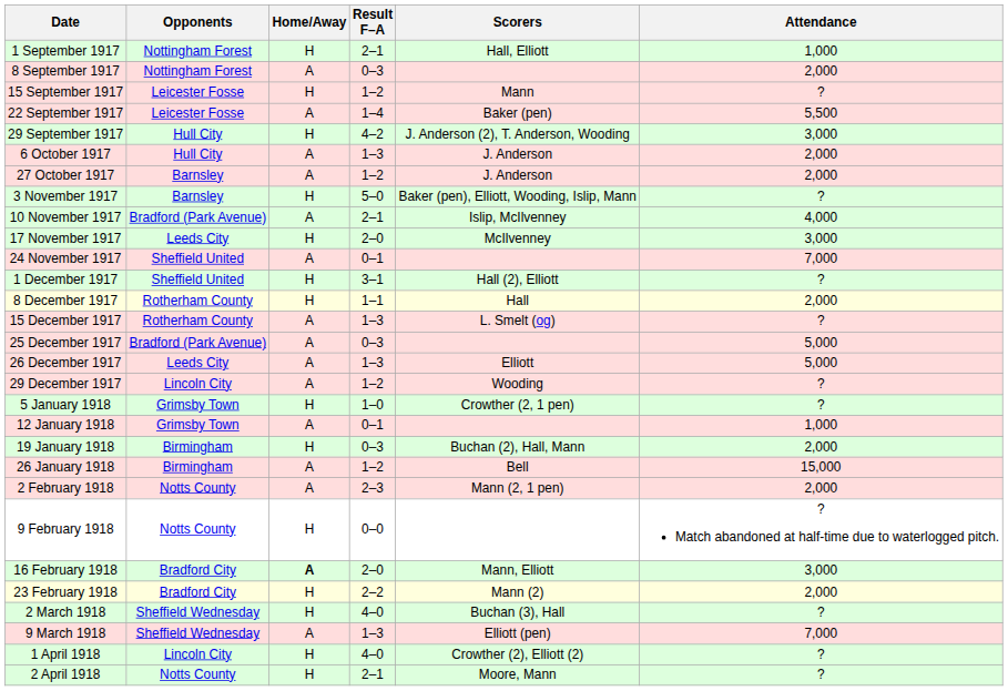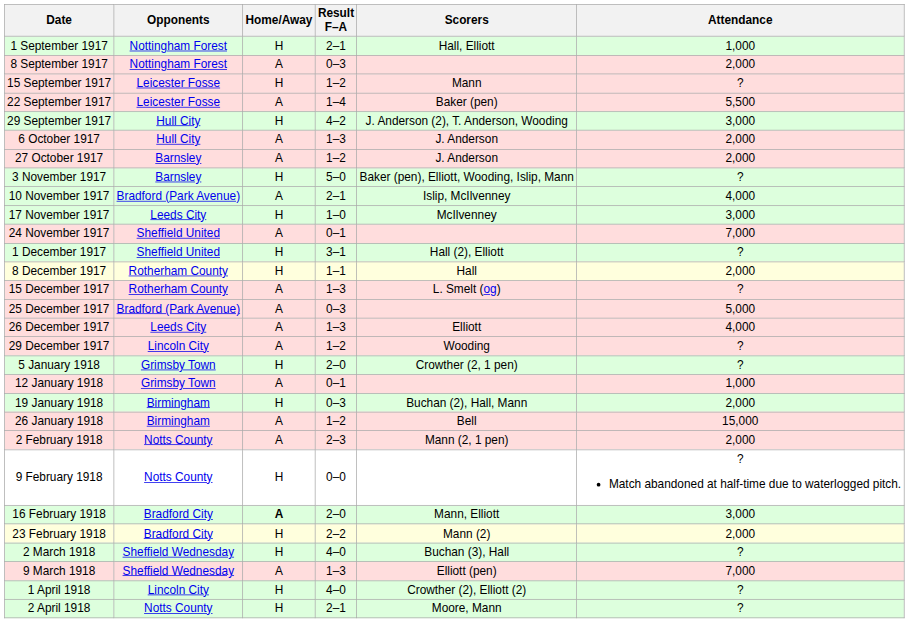17 November 1917 | Result F–A: 2–0 -> 1–0
26 December 1917 | Attendance: 5,000 -> 4,000
5 January 1918 | Result F–A: 1–0 -> 2–0
